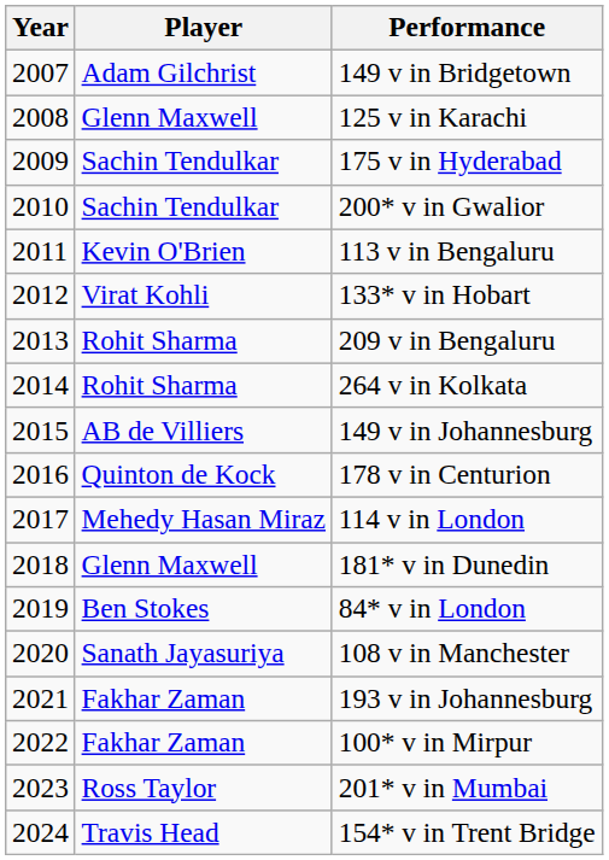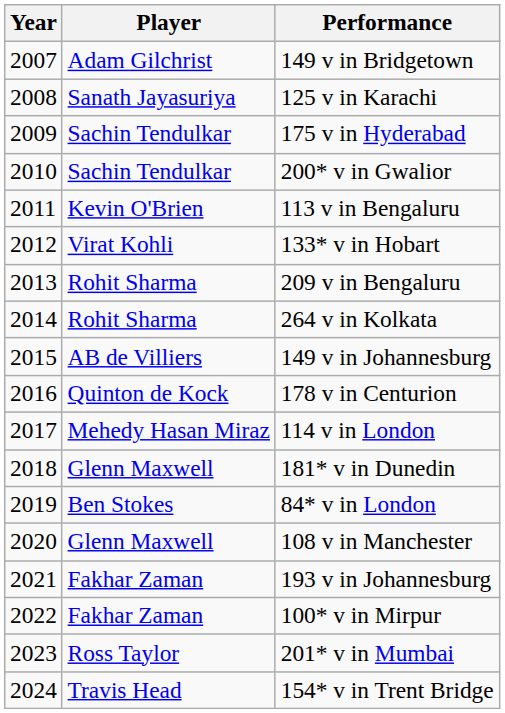125 v in Karachi | Player: Glenn Maxwell -> Sanath Jayasuriya
108 v in Manchester | Player: Sanath Jayasuriya -> Glenn Maxwell
